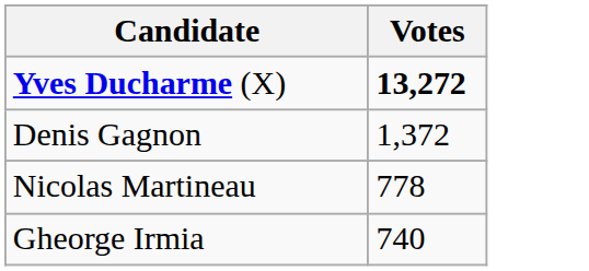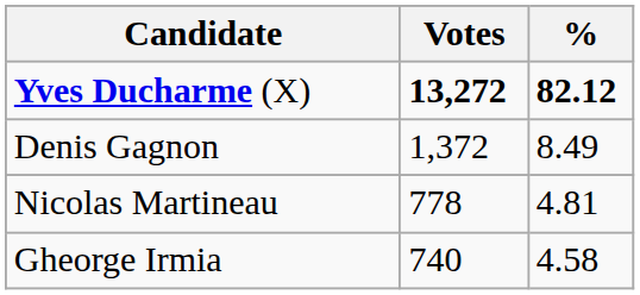+ column: % | 82.12 | 8.49 | 4.81 | 4.58
